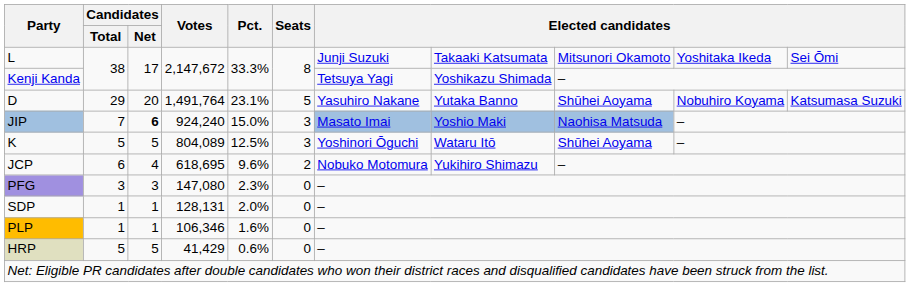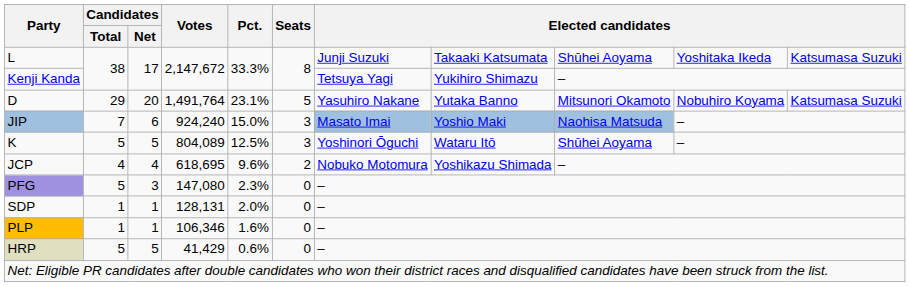L | column 9: Mitsunori Okamoto -> Shūhei Aoyama
L | column 11: Sei Ōmi -> Katsumasa Suzuki
Kenji Kanda | column 8: Yoshikazu Shimada -> Yukihiro Shimazu
D | column 9: Shūhei Aoyama -> Mitsunori Okamoto
JIP | Candidates / Net: bold -> normal
JCP | Candidates / Total: 6 -> 4
JCP | column 8: Yukihiro Shimazu -> Yoshikazu Shimada
PFG | Candidates / Total: 3 -> 5
